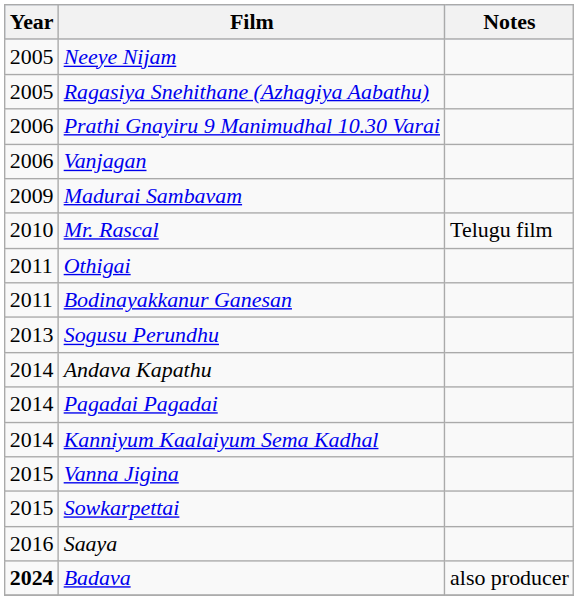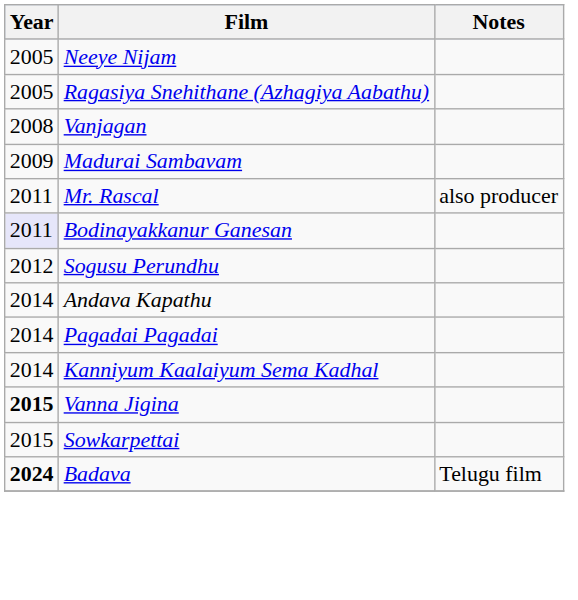- row: 2006 | Prathi Gnayiru 9 Manimudhal 10.30 Varai
Vanjagan | Year: 2006 -> 2008
Mr. Rascal | Year: 2010 -> 2011
Mr. Rascal | Notes: Telugu film -> also producer
- row: 2011 | Othigai
Bodinayakkanur Ganesan | Year: no background -> lavender background
Sogusu Perundhu | Year: 2013 -> 2012
Vanna Jigina | Year: normal -> bold
- row: 2016 | Saaya
Badava | Notes: also producer -> Telugu film
